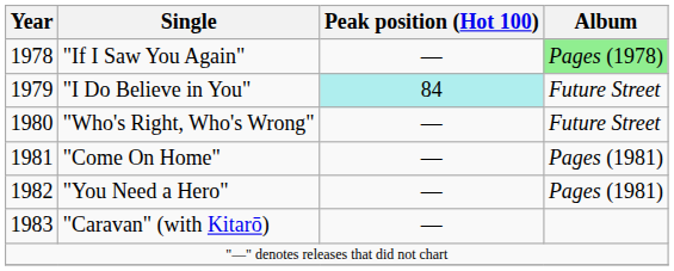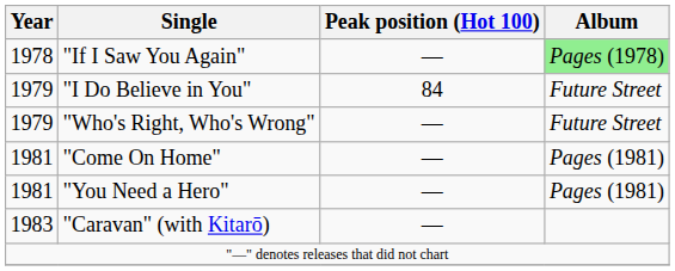"I Do Believe in You" | Peak position (Hot 100): paleturquoise background -> no background
"Who's Right, Who's Wrong" | Year: 1980 -> 1979
"You Need a Hero" | Year: 1982 -> 1981
